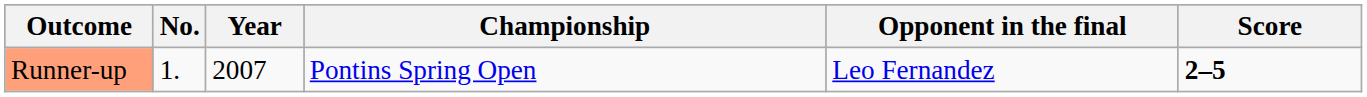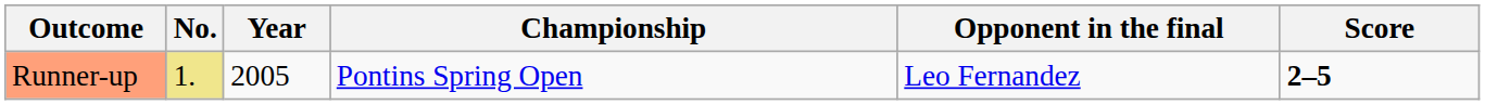Runner-up | No.: no background -> khaki background
Runner-up | Year: 2007 -> 2005
